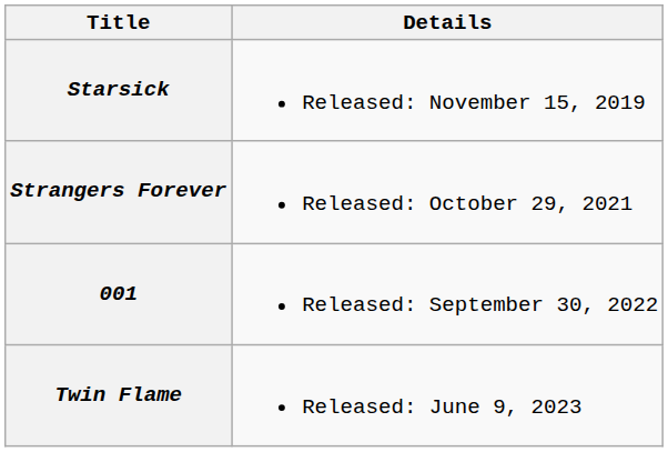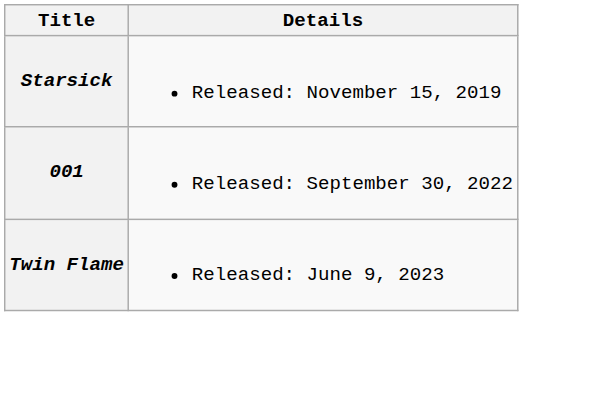- row: Strangers Forever | Released: October 29, 2021
